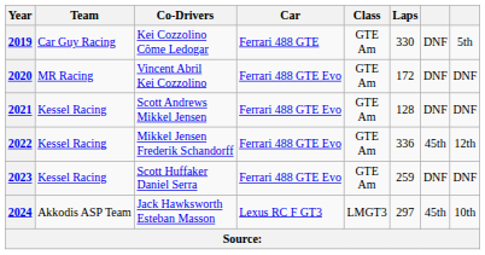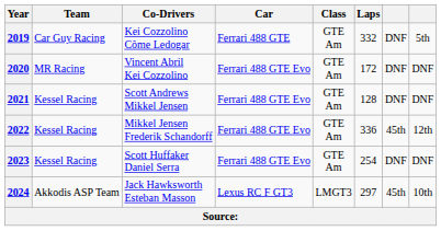2019 | Laps: 330 -> 332
2023 | Laps: 259 -> 254
